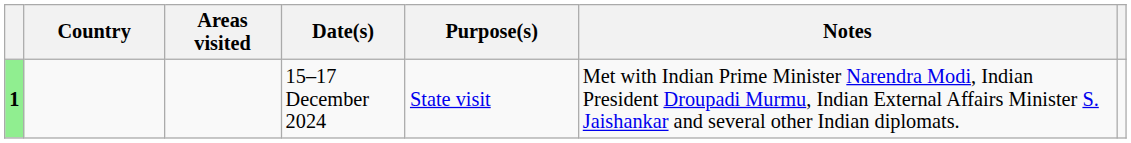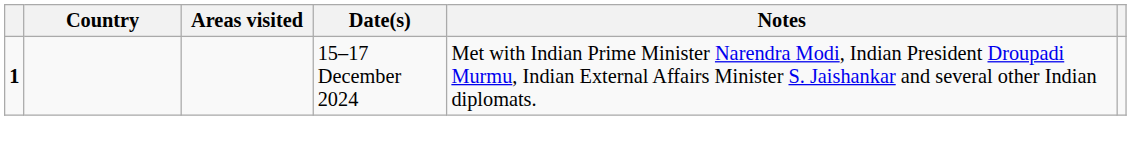- column: Purpose(s) | State visit
15–17 December 2024 | column 1: lightgreen background -> no background
